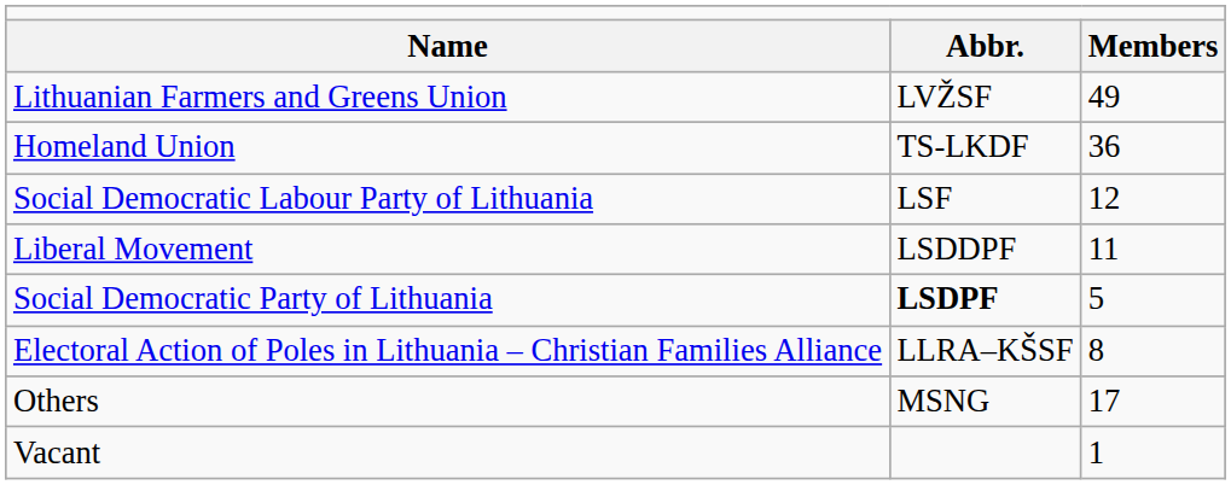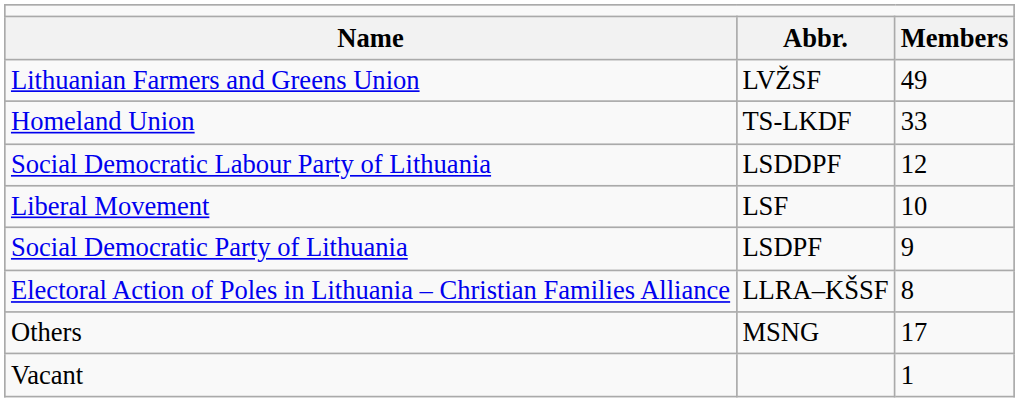Homeland Union | column 3: 36 -> 33
Social Democratic Labour Party of Lithuania | column 2: LSF -> LSDDPF
Liberal Movement | column 2: LSDDPF -> LSF
Liberal Movement | column 3: 11 -> 10
Social Democratic Party of Lithuania | column 2: bold -> normal
Social Democratic Party of Lithuania | column 3: 5 -> 9
